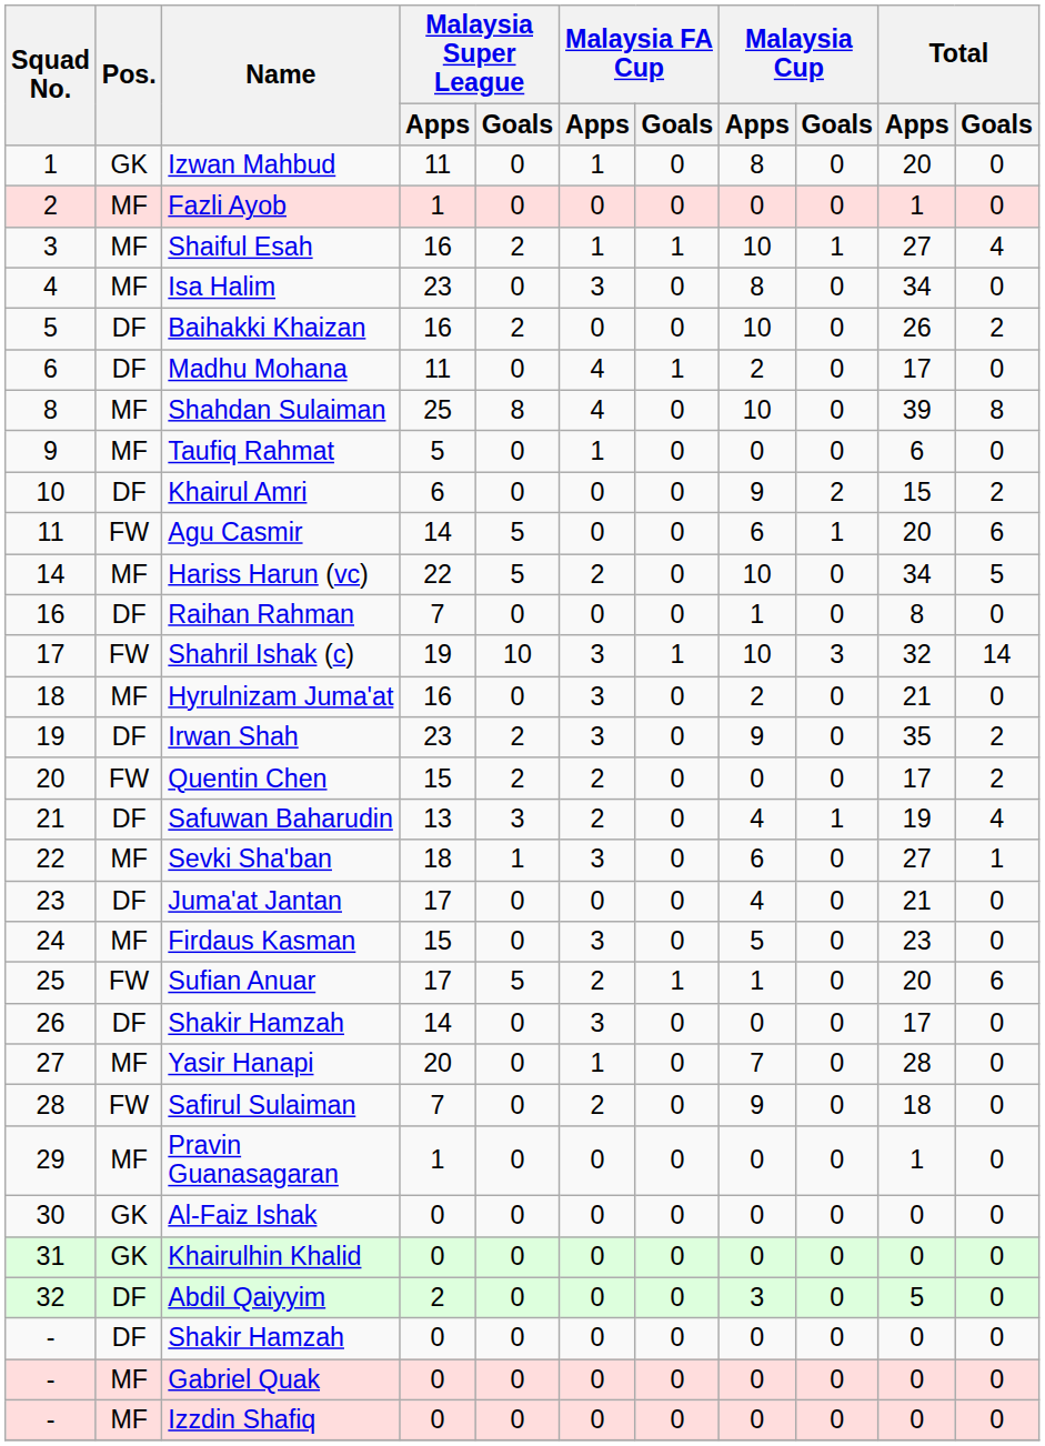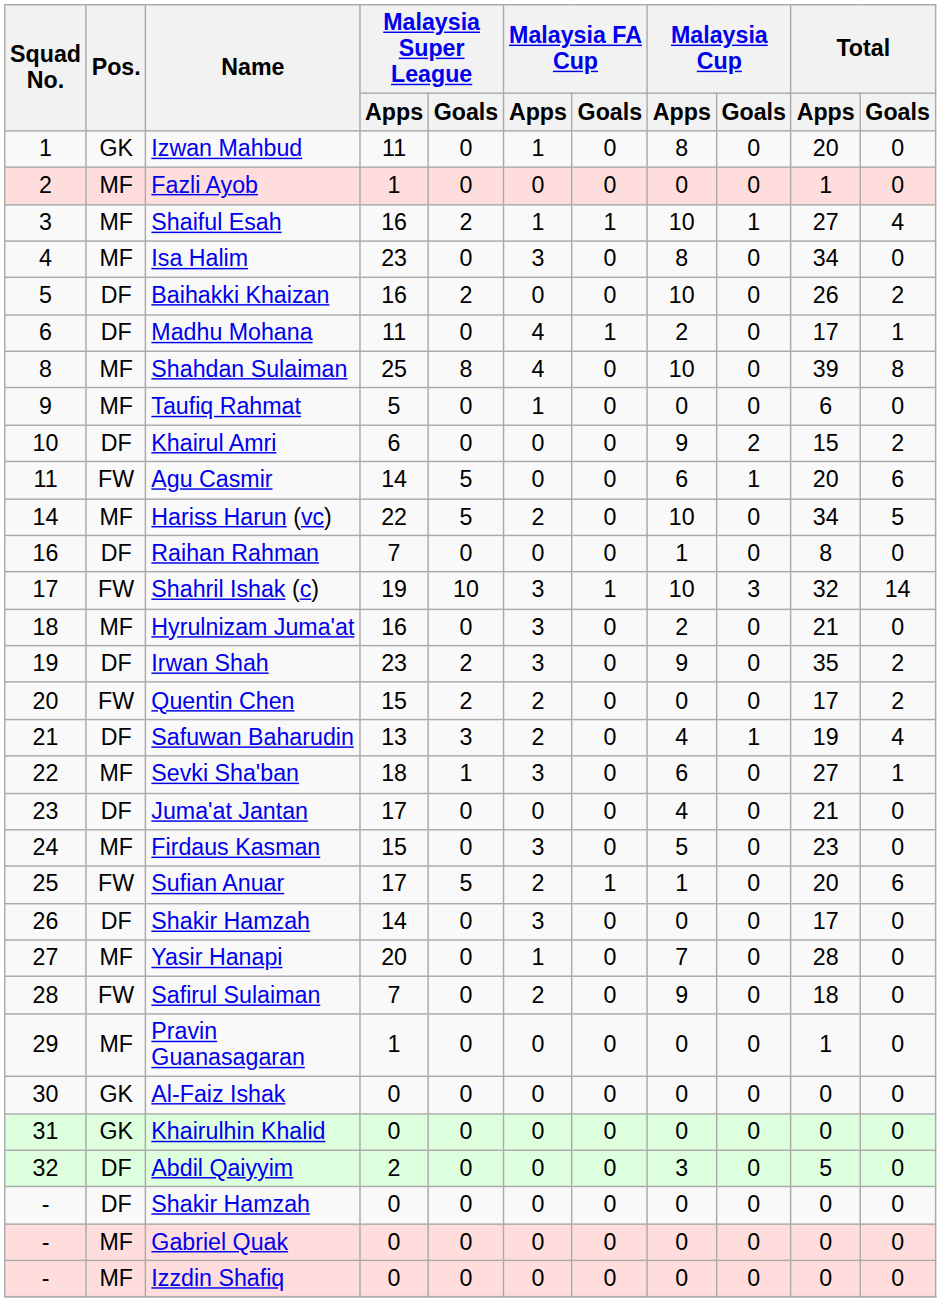Madhu Mohana | Total / Goals: 0 -> 1
